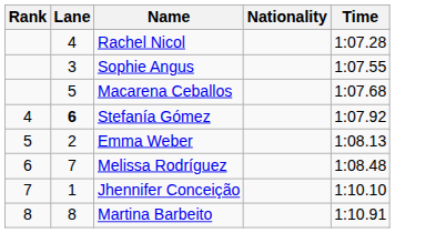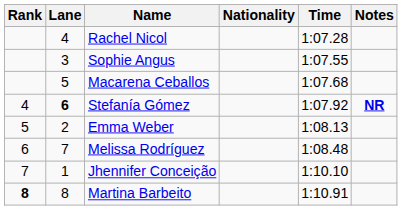+ column: Notes | NR
Martina Barbeito | Rank: normal -> bold
